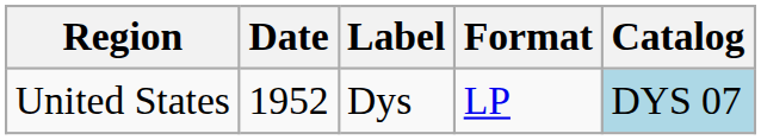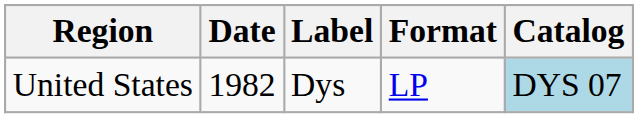United States | Date: 1952 -> 1982
